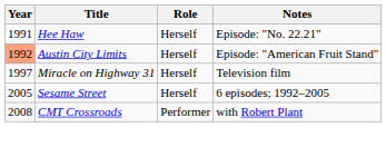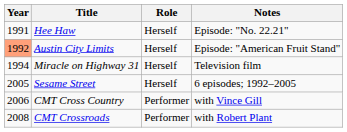Miracle on Highway 31 | Year: 1997 -> 1994
+ row: 2006 | CMT Cross Country | Performer | with Vince Gill
